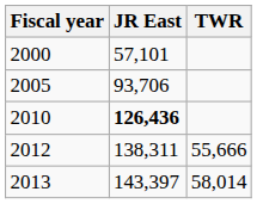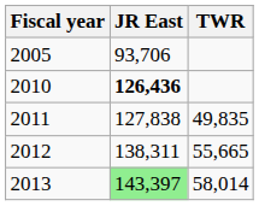- row: 2000 | 57,101
+ row: 2011 | 127,838 | 49,835
2012 | TWR: 55,666 -> 55,665
2013 | JR East: no background -> lightgreen background
